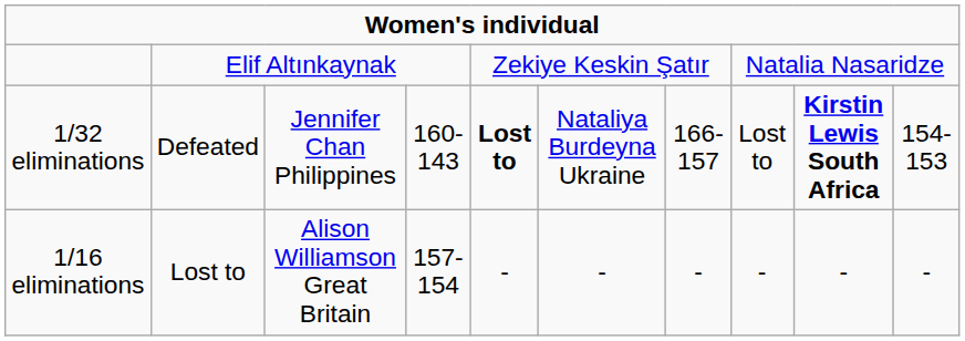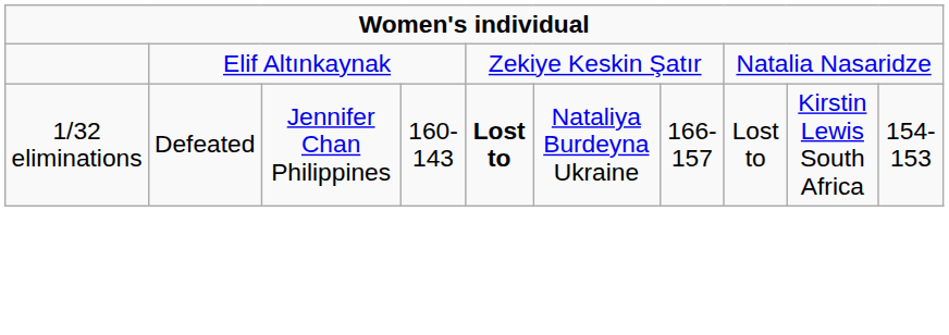1/32 eliminations | column 9: bold -> normal
- row: 1/16 eliminations | Lost to | Alison Williamson Great Britain | 157-154 | - | - | - | - | - | -
